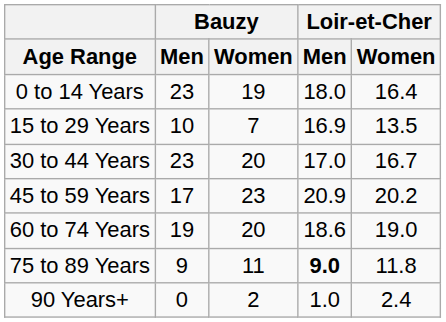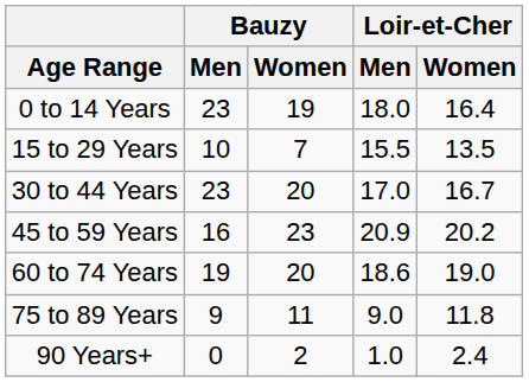15 to 29 Years | Loir-et-Cher / Men: 16.9 -> 15.5
45 to 59 Years | Bauzy / Men: 17 -> 16
75 to 89 Years | Loir-et-Cher / Men: bold -> normal
